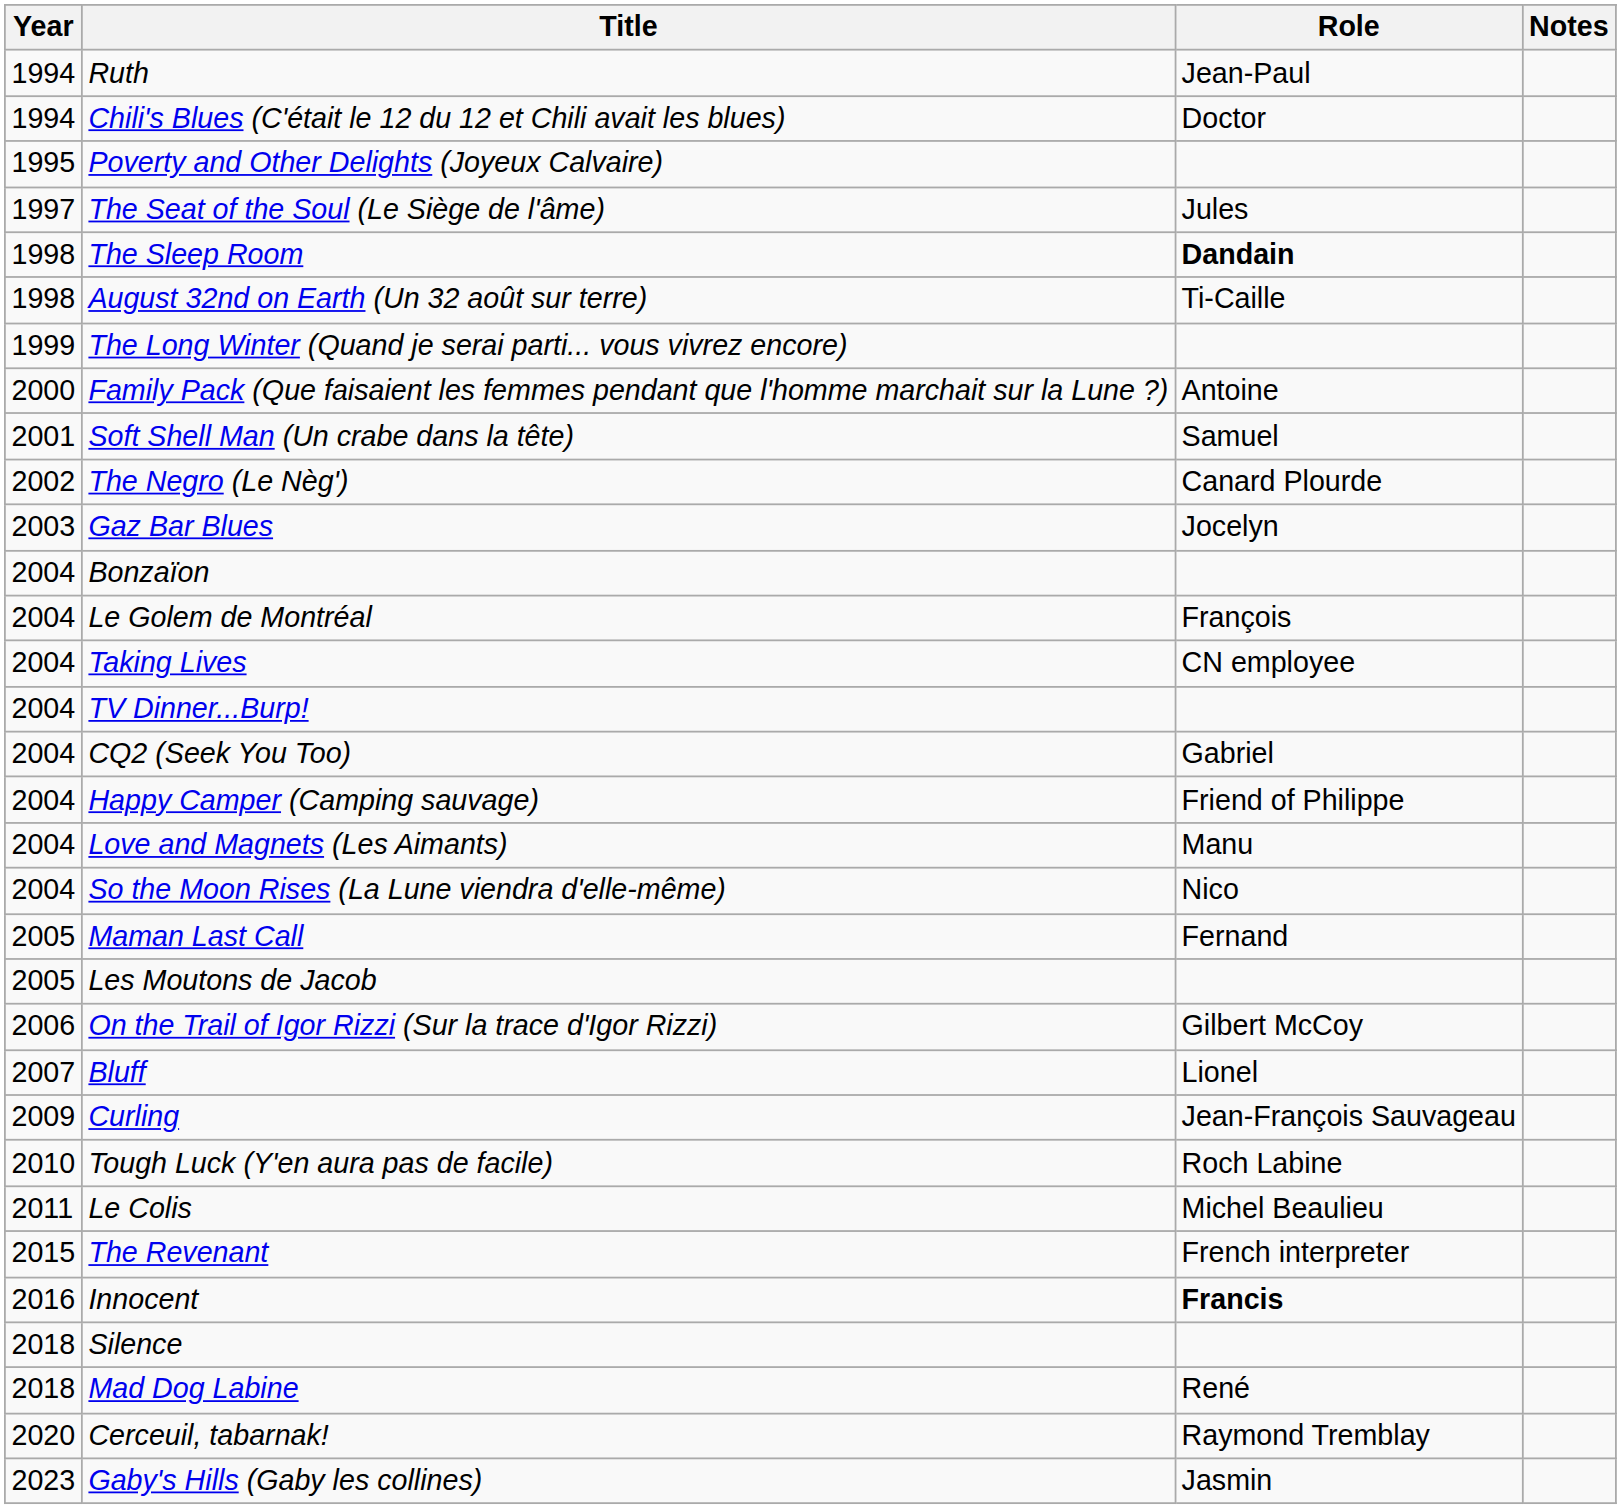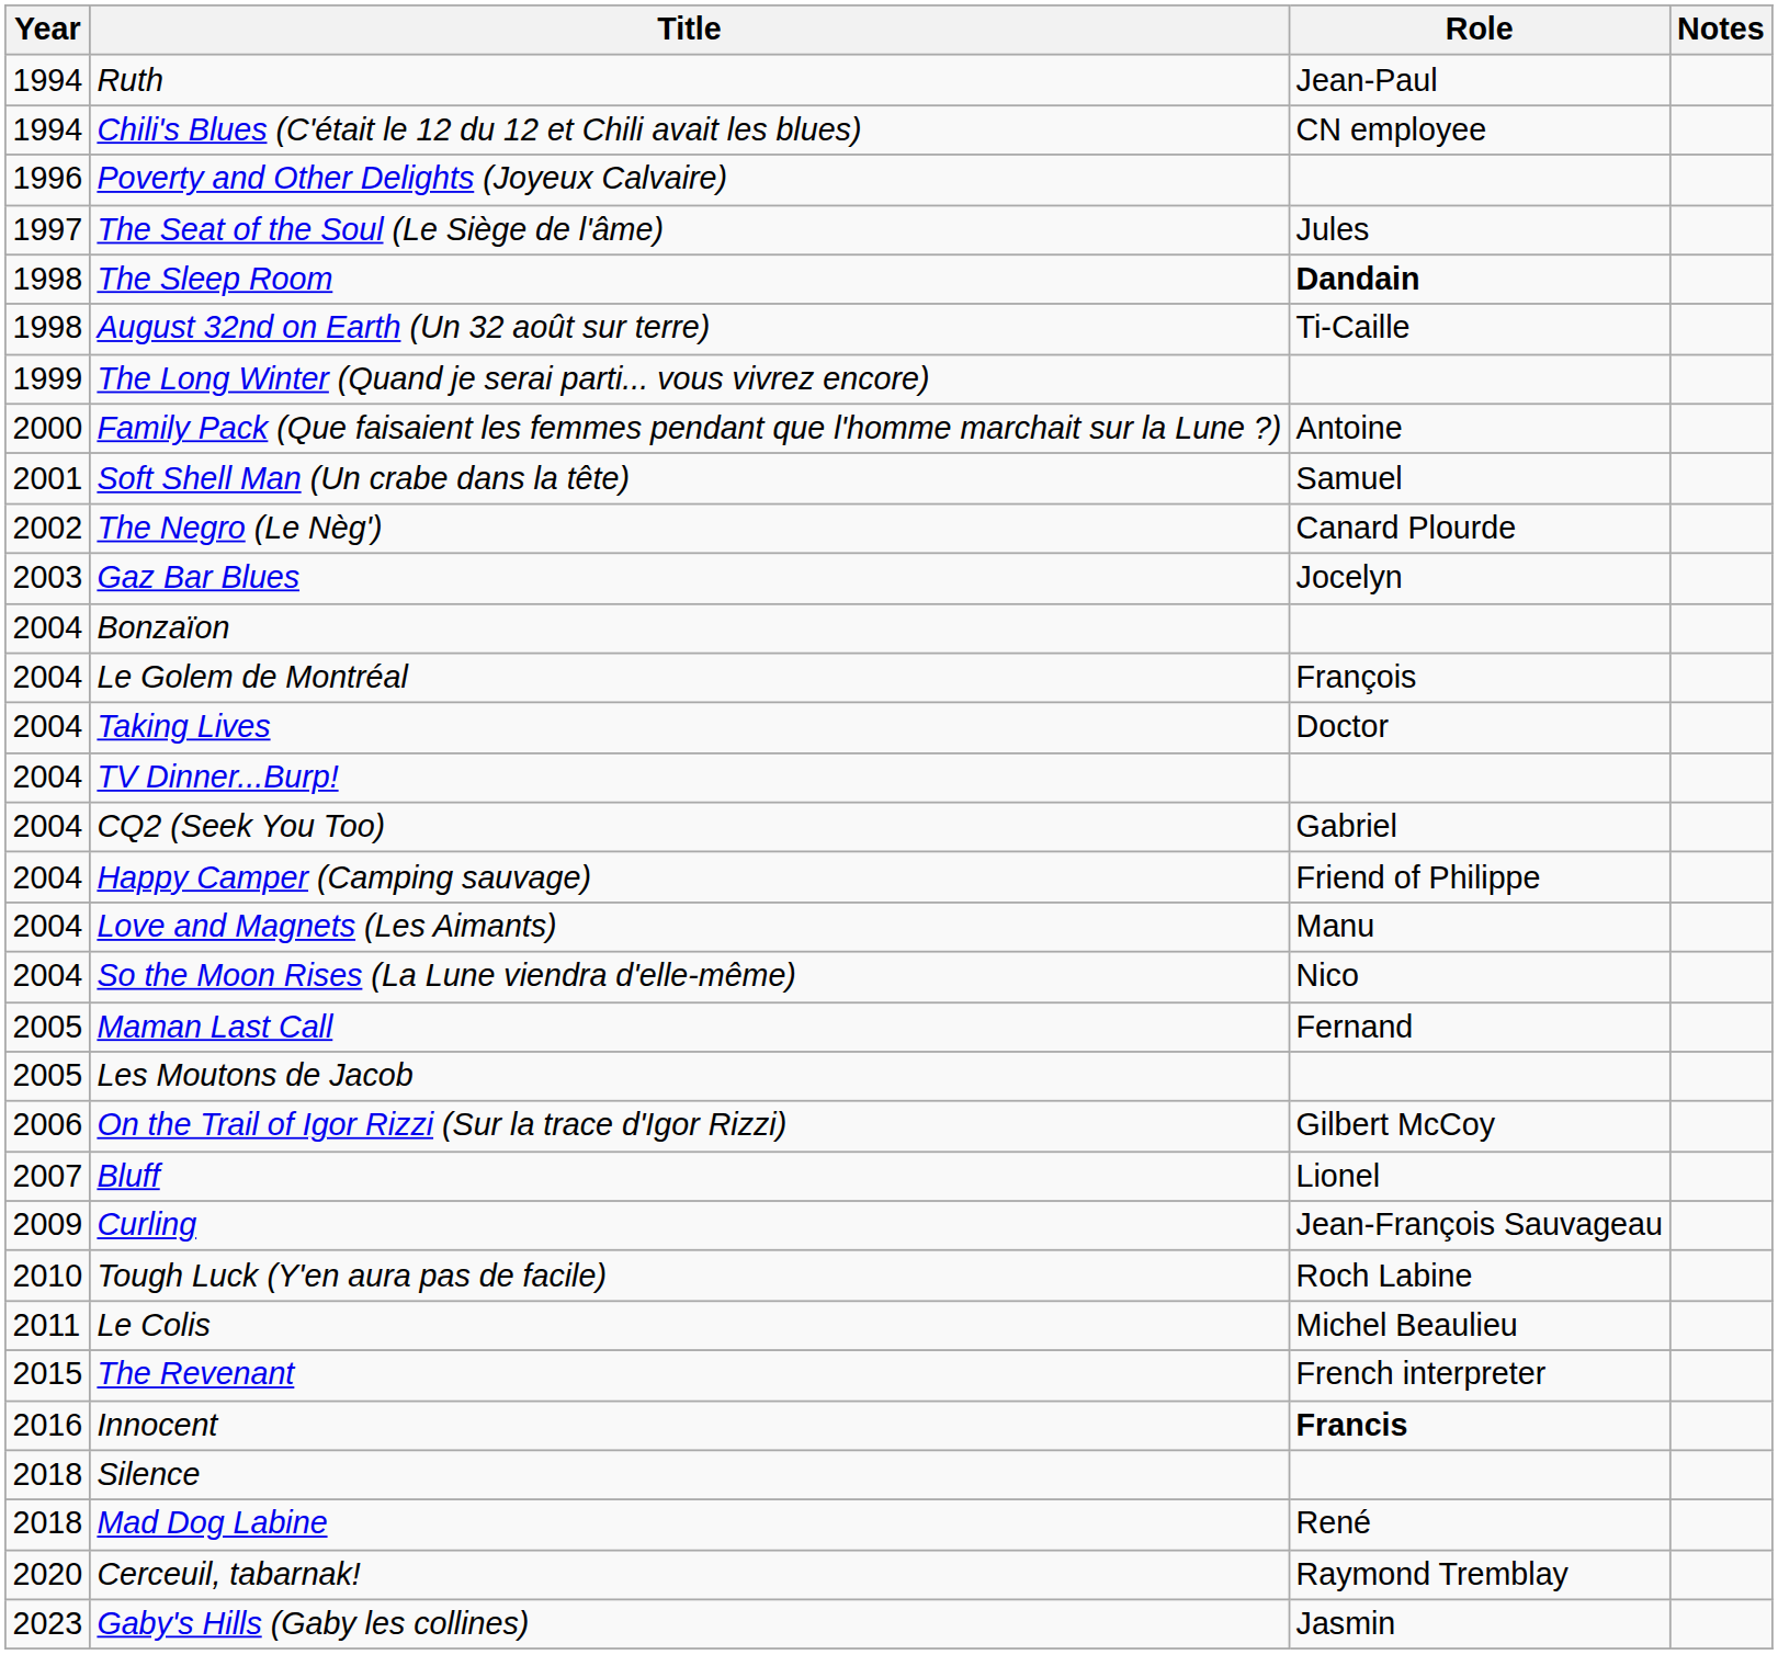Chili's Blues (C'était le 12 du 12 et Chili avait les blues) | Role: Doctor -> CN employee
Poverty and Other Delights (Joyeux Calvaire) | Year: 1995 -> 1996
Taking Lives | Role: CN employee -> Doctor
